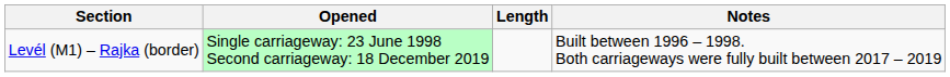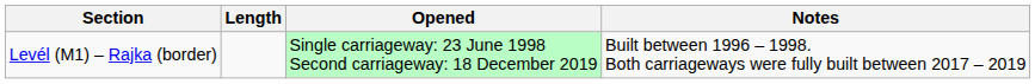columns swapped: Length <-> Opened
